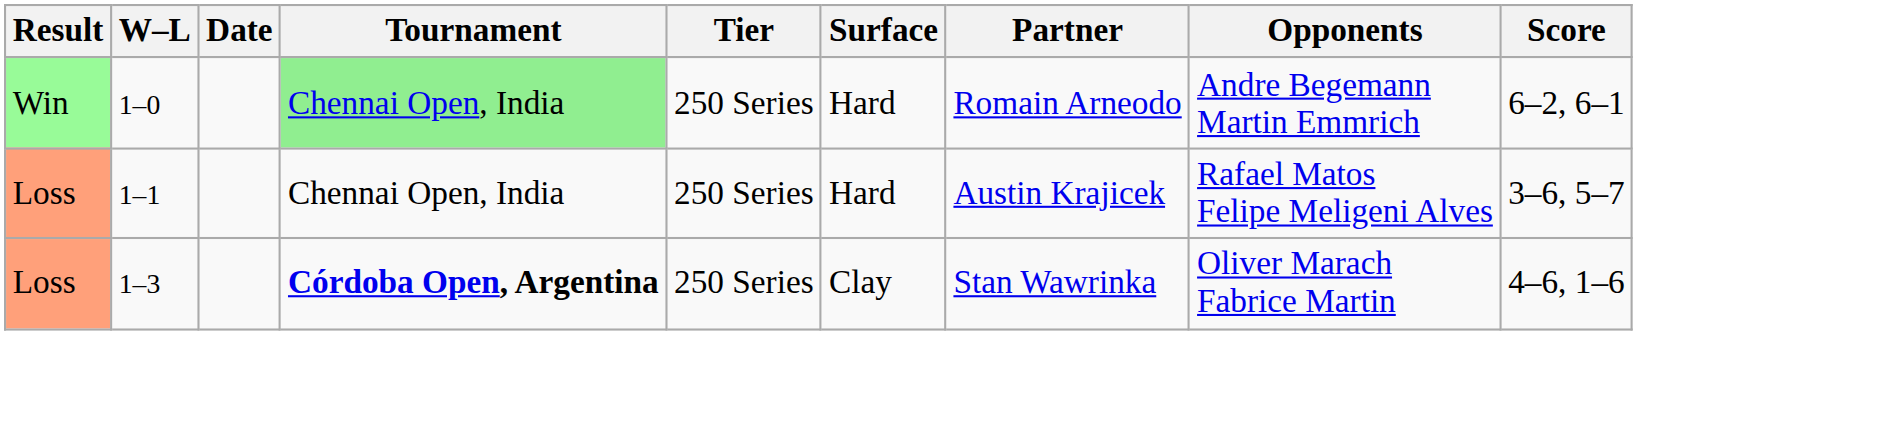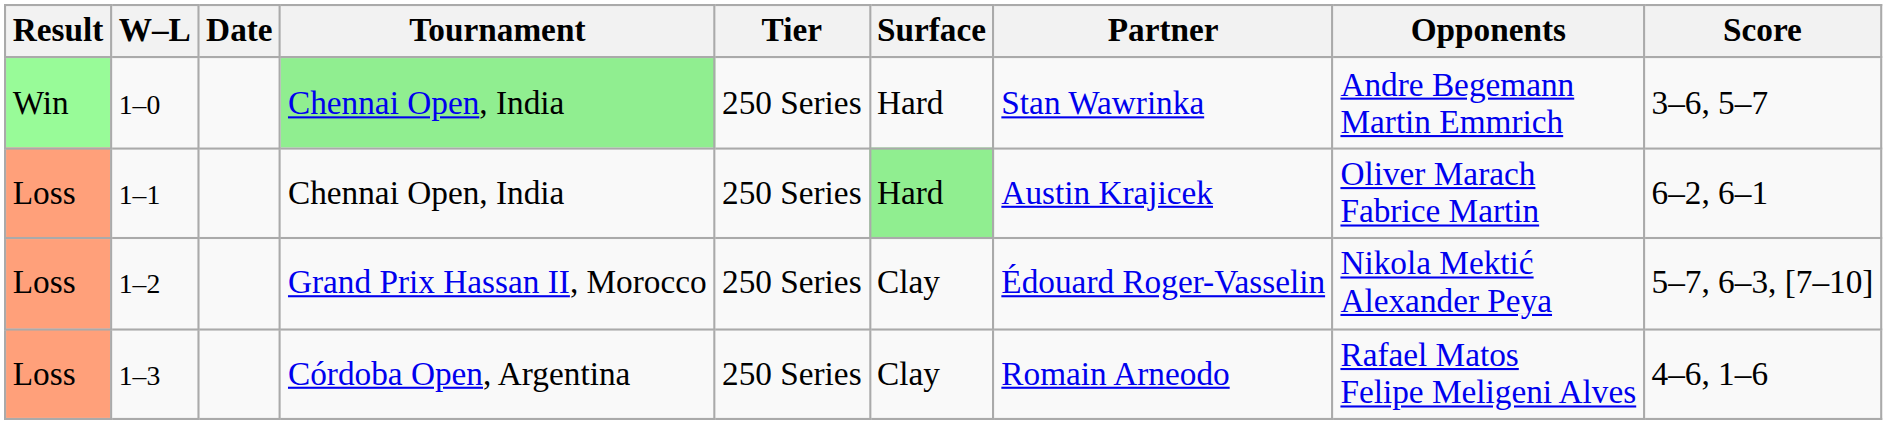1–0 | Partner: Romain Arneodo -> Stan Wawrinka
1–0 | Score: 6–2, 6–1 -> 3–6, 5–7
1–1 | Surface: no background -> lightgreen background
1–1 | Opponents: Rafael Matos Felipe Meligeni Alves -> Oliver Marach Fabrice Martin
1–1 | Score: 3–6, 5–7 -> 6–2, 6–1
+ row: Loss | 1–2 | Grand Prix Hassan II, Morocco | 250 Series | Clay | Édouard Roger-Vasselin | Nikola Mektić Alexander Peya | 5–7, 6–3, [7–10]
1–3 | Tournament: bold -> normal
1–3 | Partner: Stan Wawrinka -> Romain Arneodo
1–3 | Opponents: Oliver Marach Fabrice Martin -> Rafael Matos Felipe Meligeni Alves
